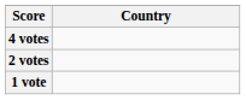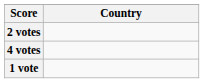rows swapped: 4 votes <-> 2 votes
